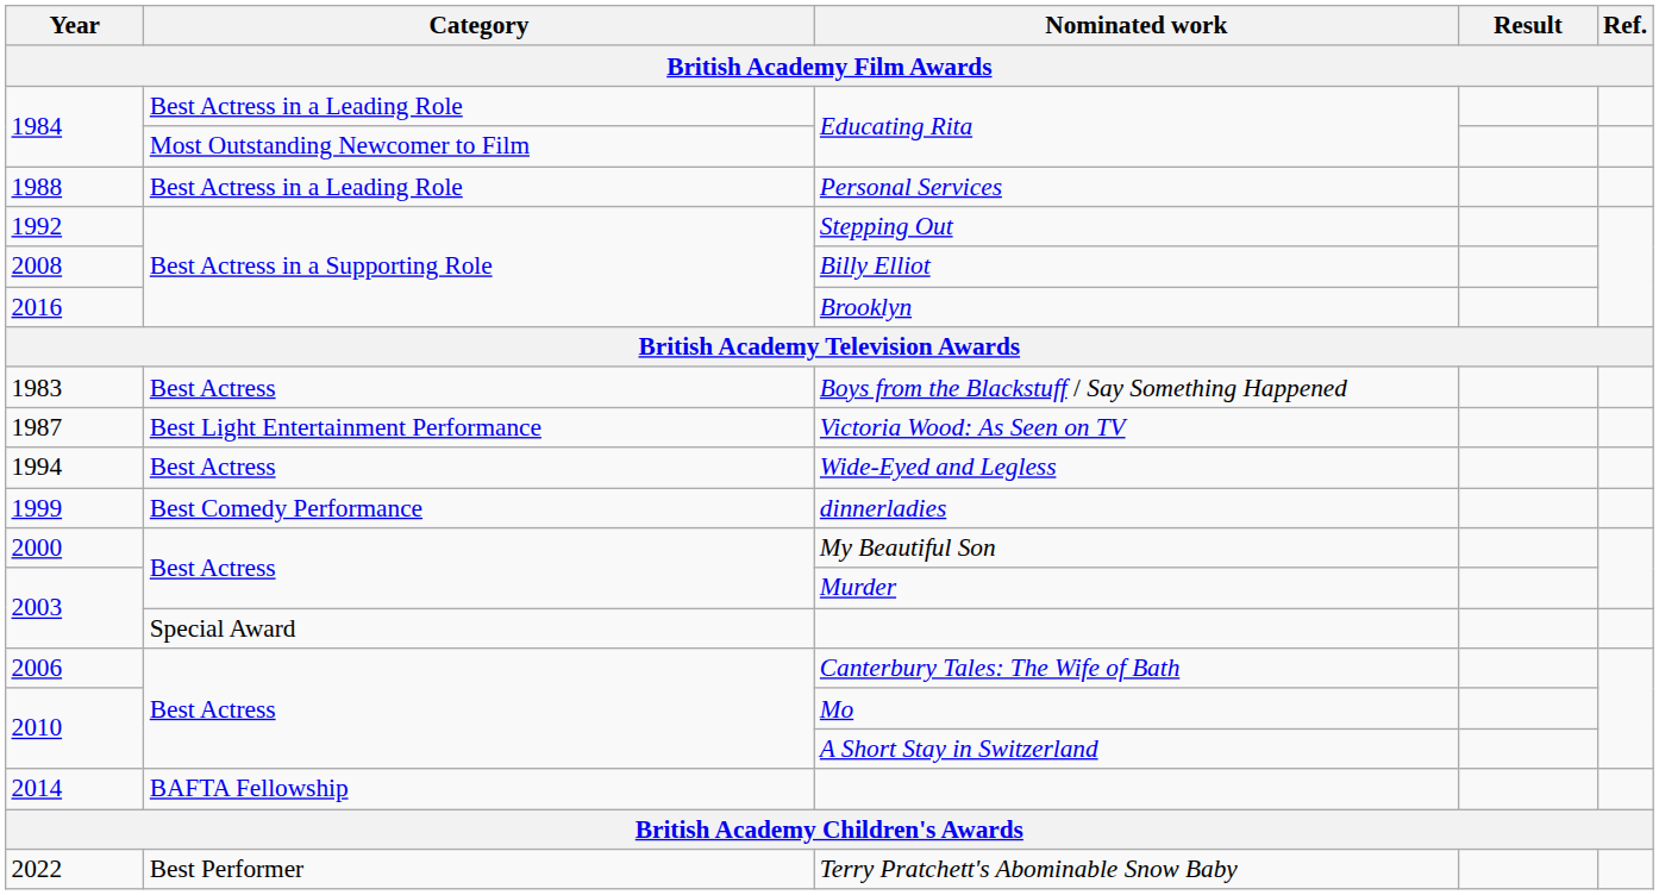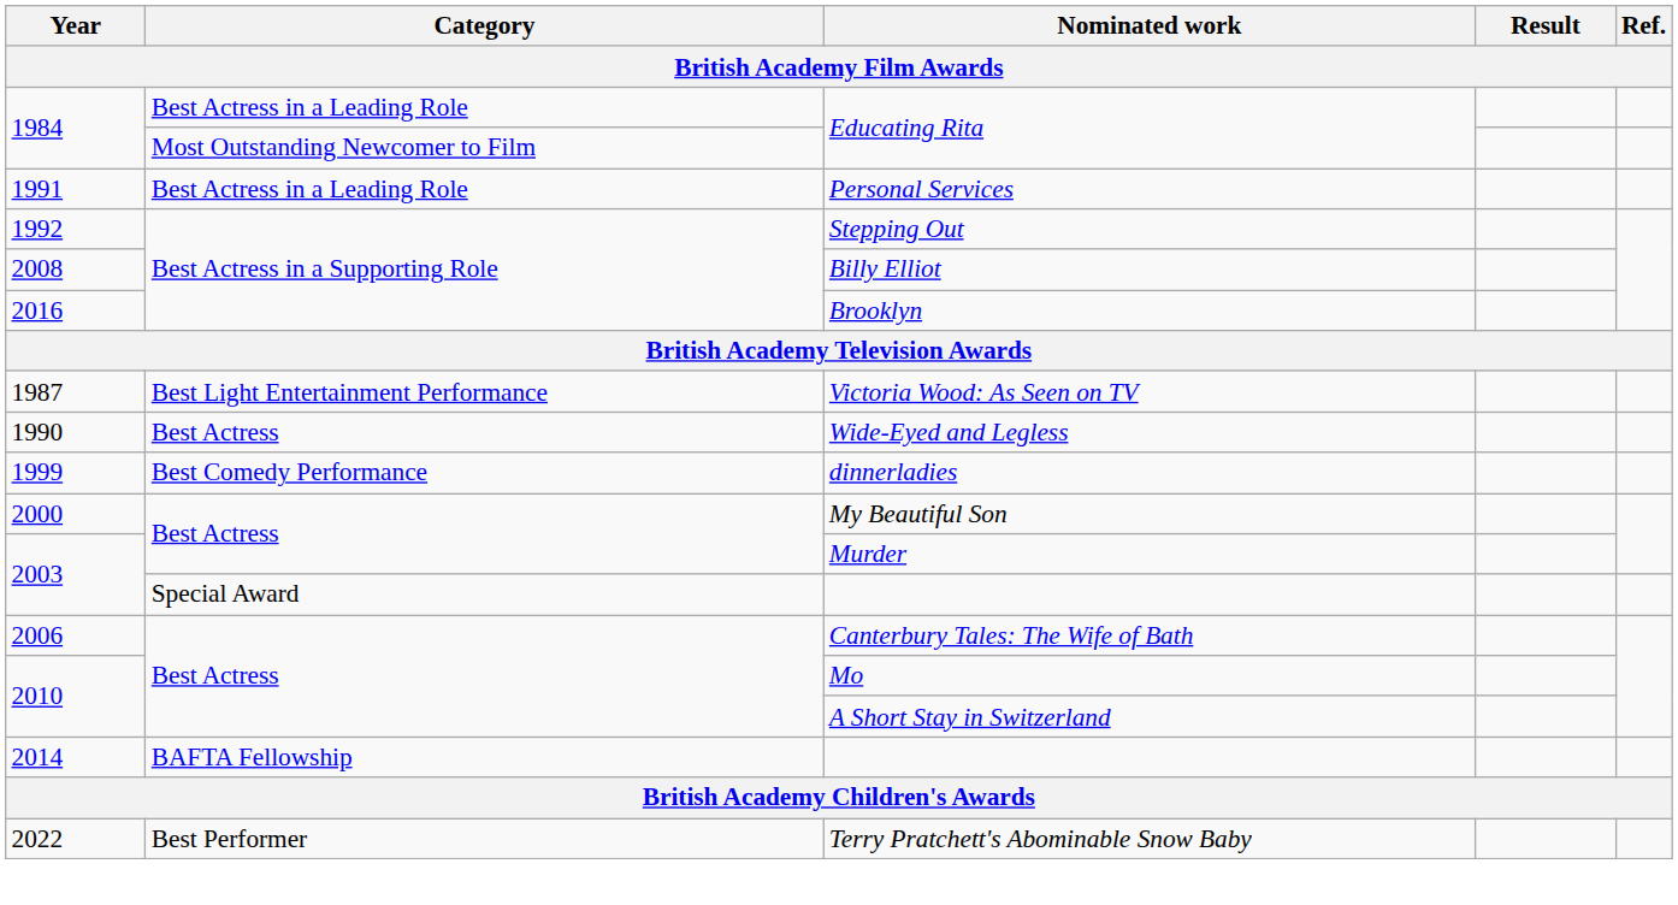Personal Services | Year: 1988 -> 1991
- row: 1983 | Best Actress | Boys from the Blackstuff / Say Something Happened
Wide-Eyed and Legless | Year: 1994 -> 1990
